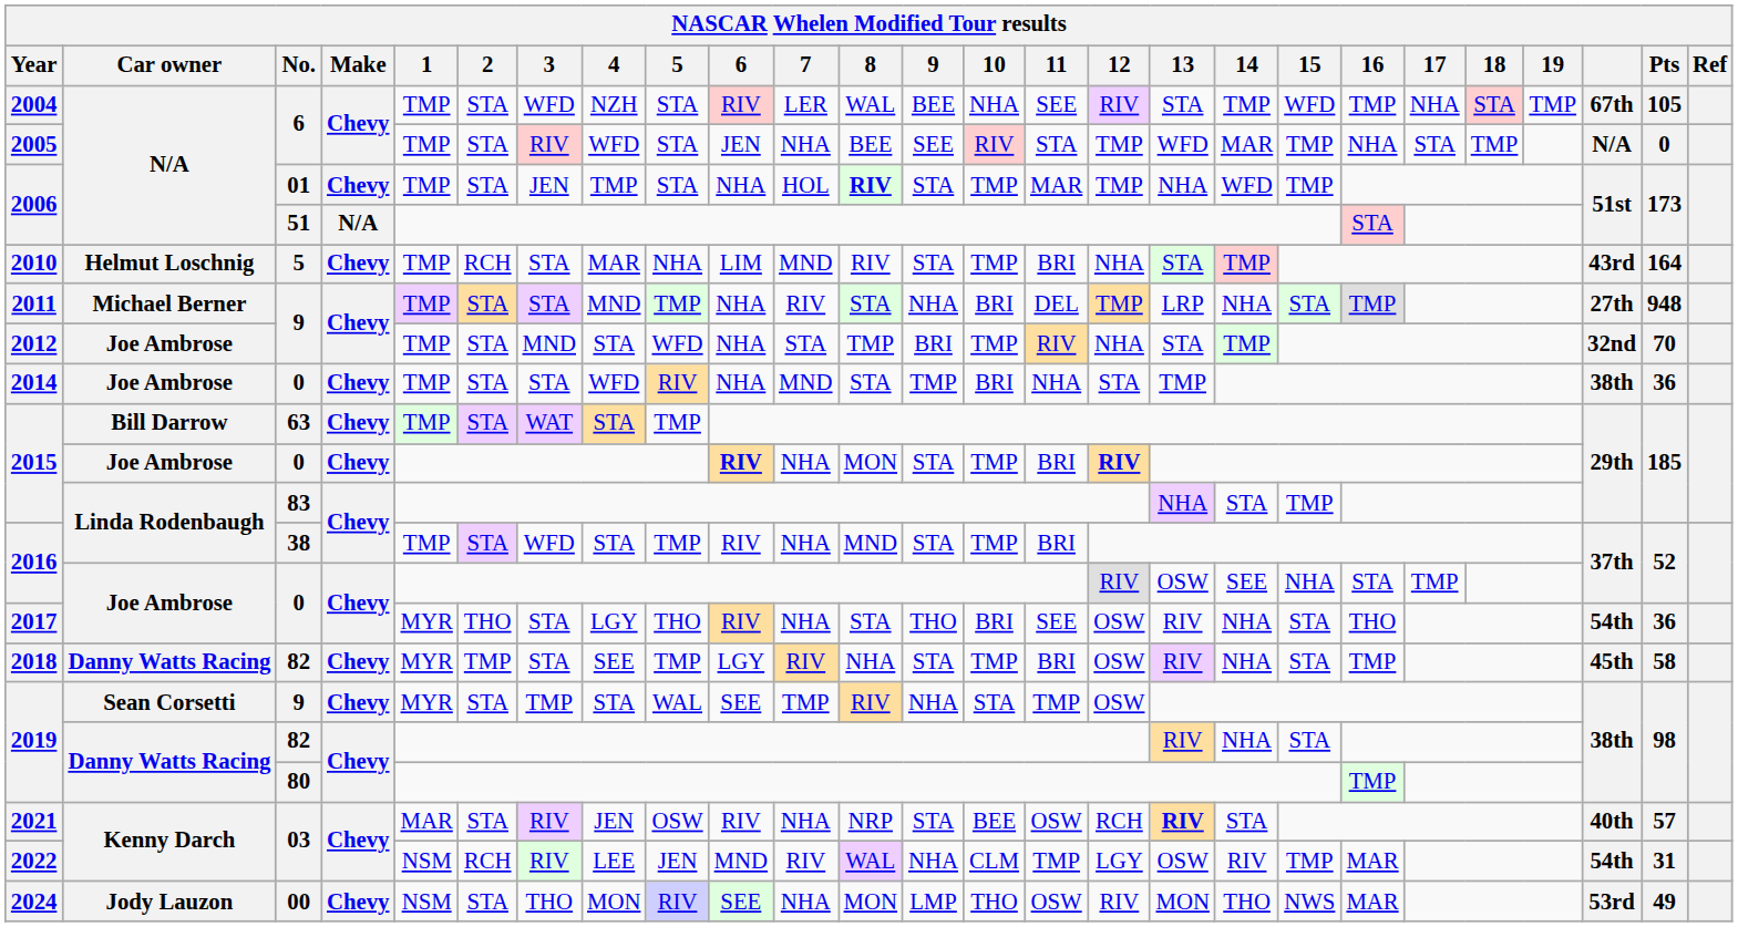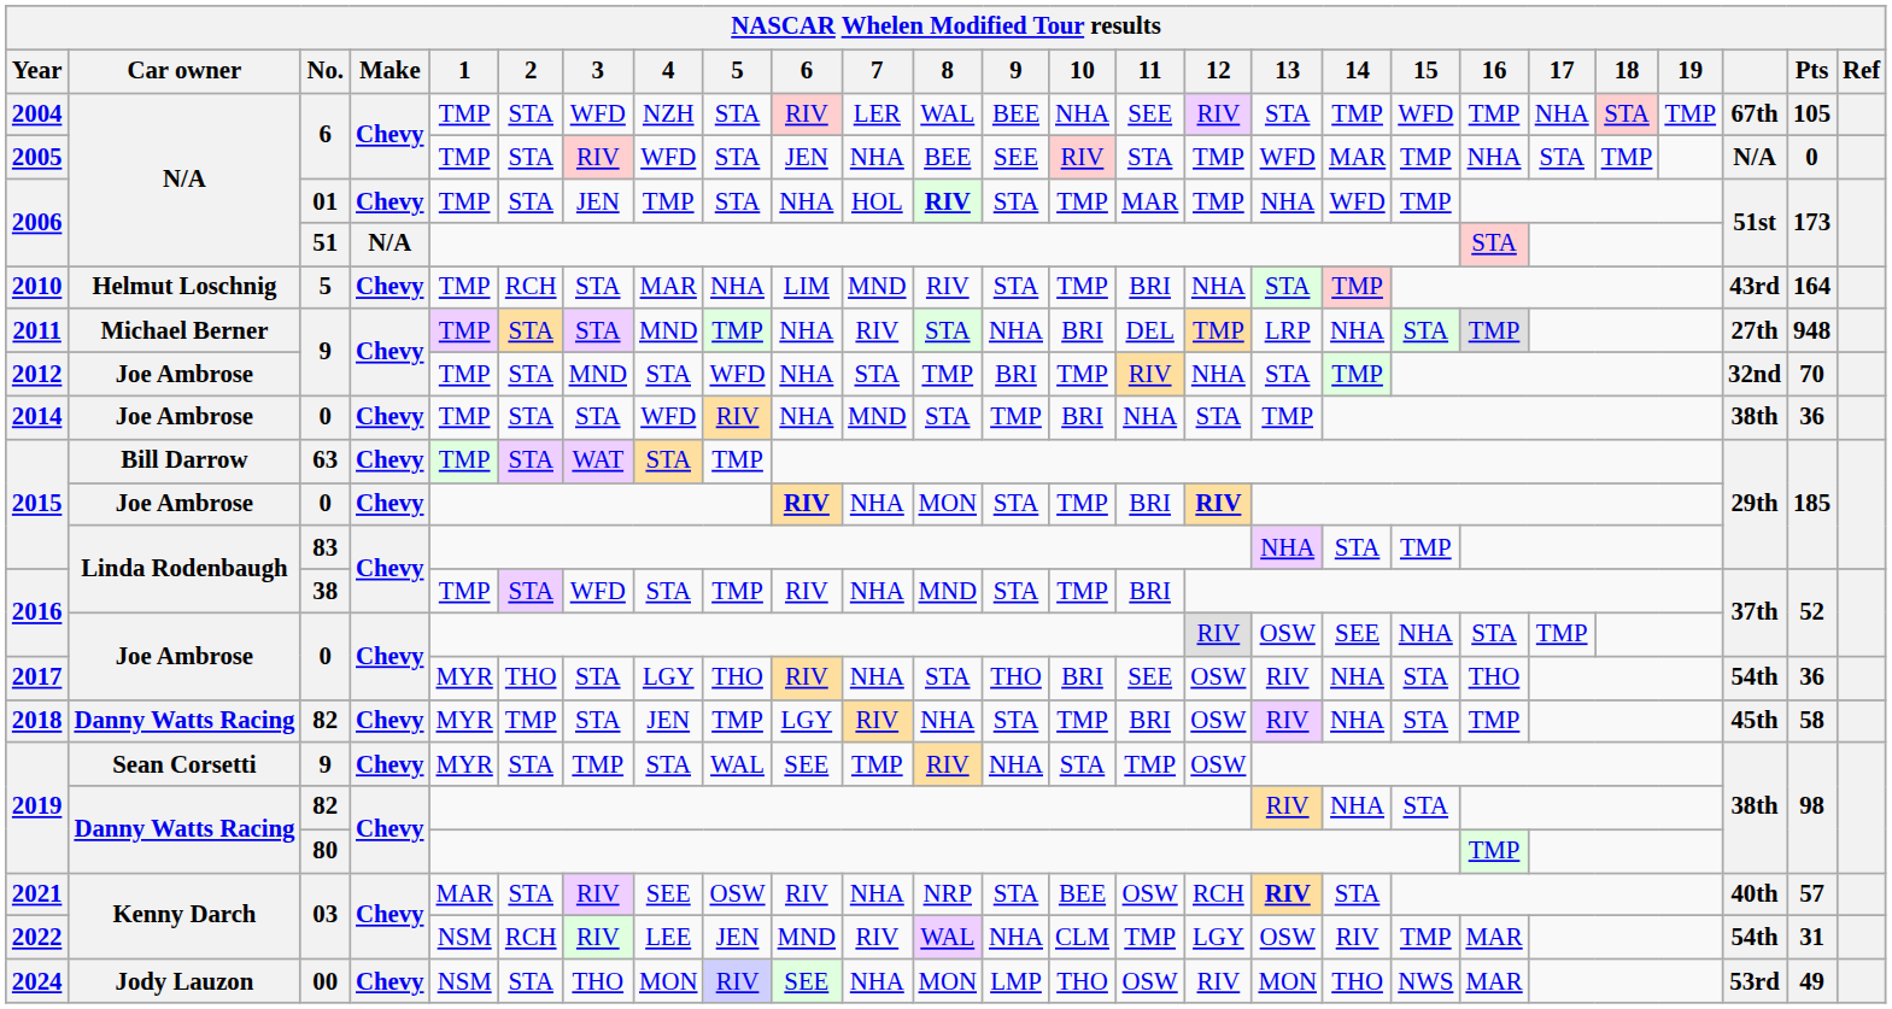2018 | 4: SEE -> JEN
2021 | 4: JEN -> SEE
